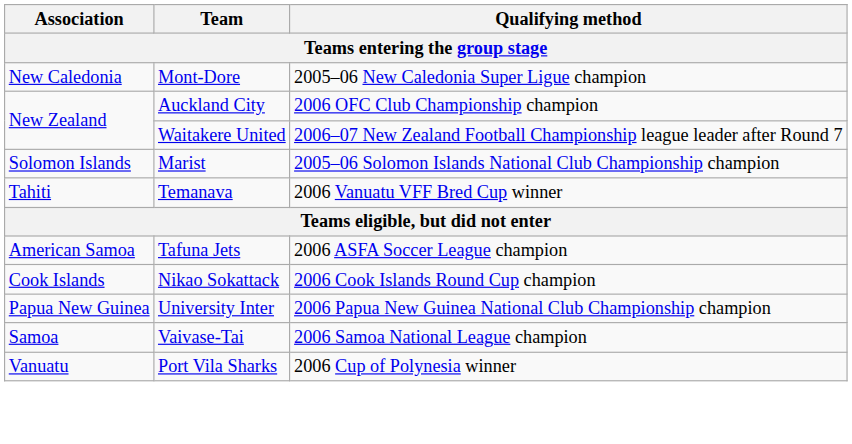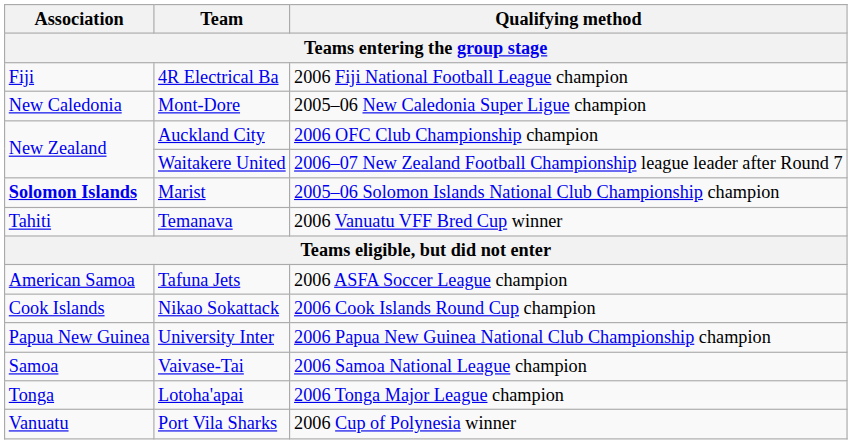+ row: Fiji | 4R Electrical Ba | 2006 Fiji National Football League champion
Marist | Association: normal -> bold
+ row: Tonga | Lotoha'apai | 2006 Tonga Major League champion
